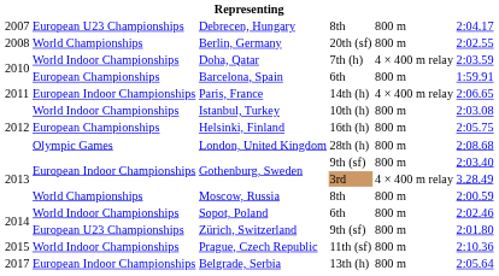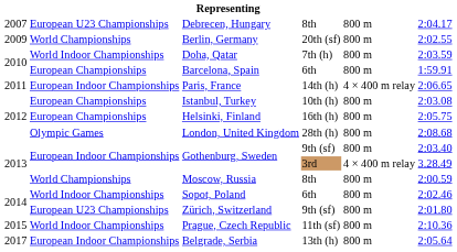Berlin, Germany | column 1: 2008 -> 2009
Doha, Qatar | column 5: 4 × 400 m relay -> 800 m
Istanbul, Turkey | column 2: World Indoor Championships -> European Championships
